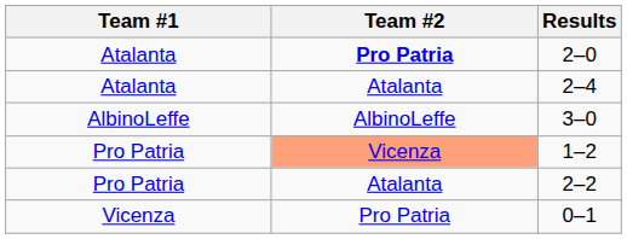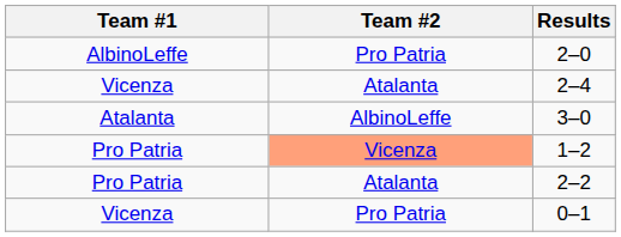2–0 | Team #1: Atalanta -> AlbinoLeffe
2–0 | Team #2: bold -> normal
2–4 | Team #1: Atalanta -> Vicenza
3–0 | Team #1: AlbinoLeffe -> Atalanta
